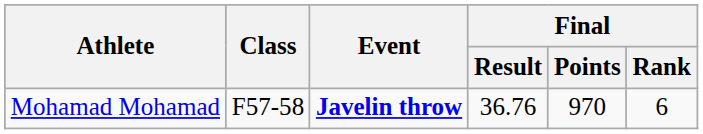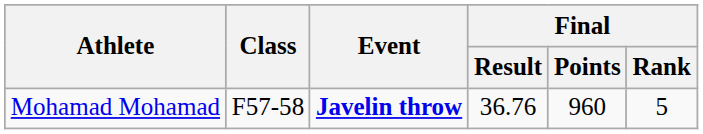Mohamad Mohamad | Final / Points: 970 -> 960
Mohamad Mohamad | Final / Rank: 6 -> 5
